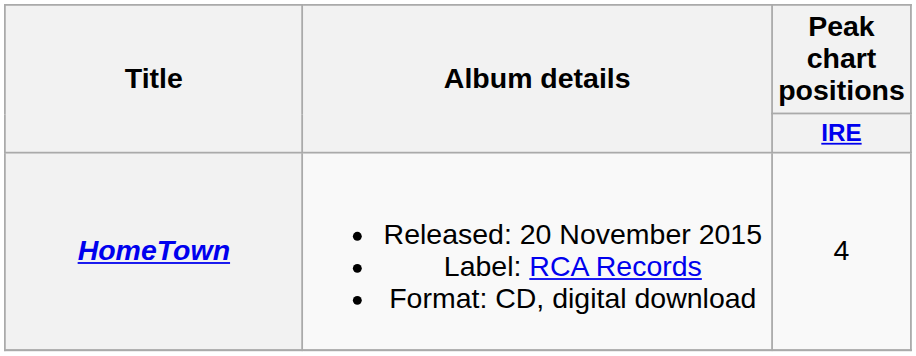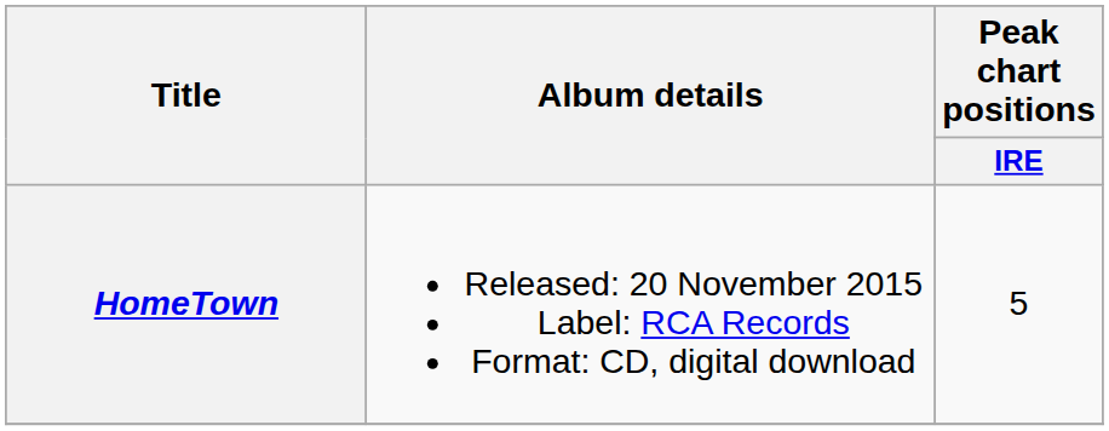HomeTown | Peak chart positions / IRE: 4 -> 5
